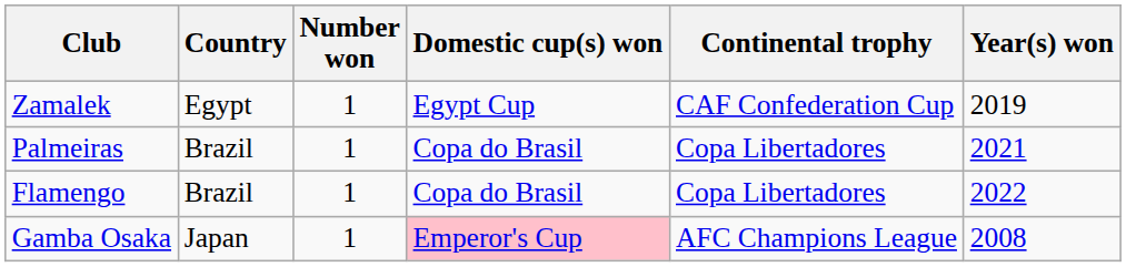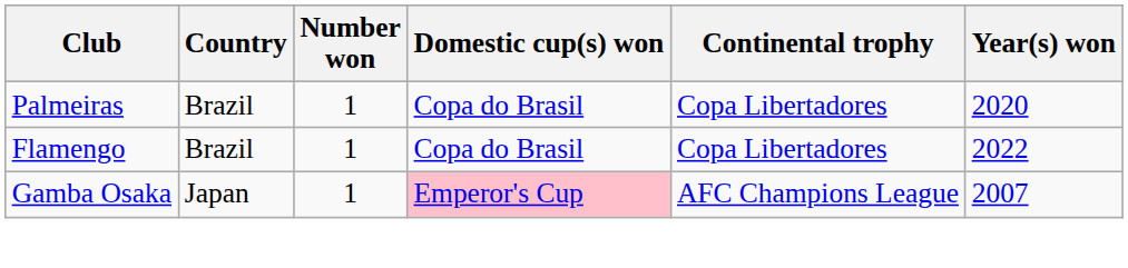- row: Zamalek | Egypt | 1 | Egypt Cup | CAF Confederation Cup | 2019
Palmeiras | Year(s) won: 2021 -> 2020
Gamba Osaka | Year(s) won: 2008 -> 2007
